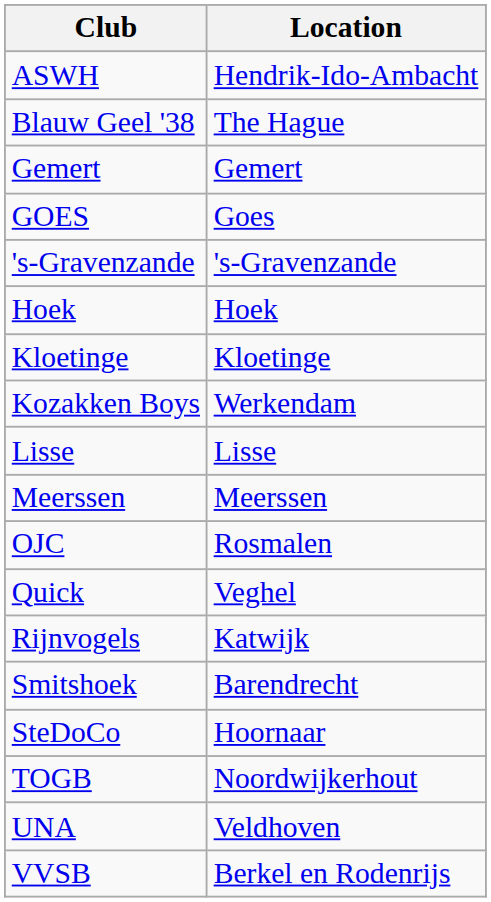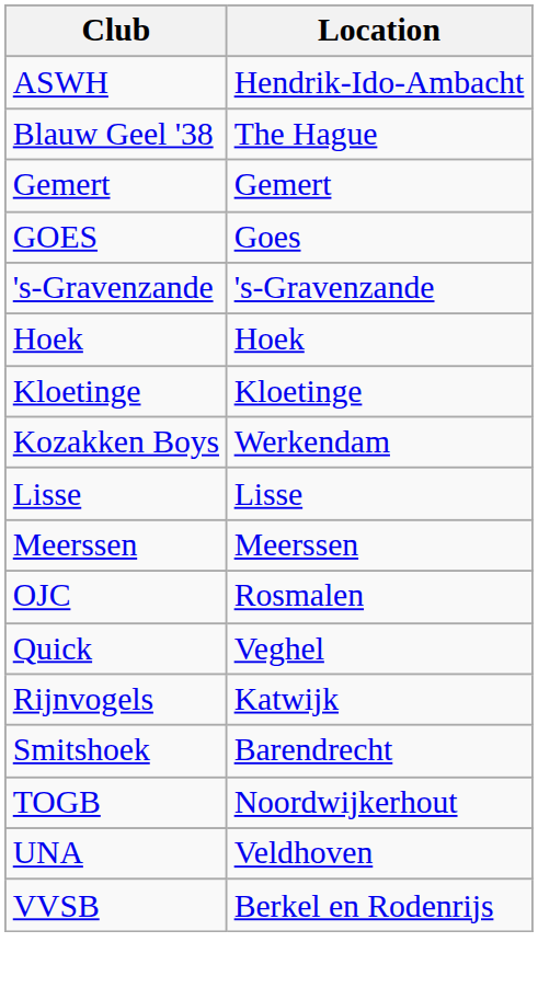- row: SteDoCo | Hoornaar
